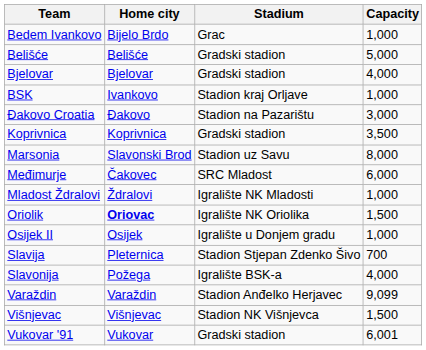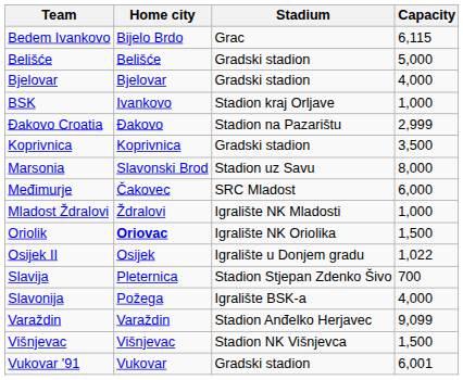Bedem Ivankovo | Capacity: 1,000 -> 6,115
Đakovo Croatia | Capacity: 3,000 -> 2,999
Osijek II | Capacity: 1,000 -> 1,022
